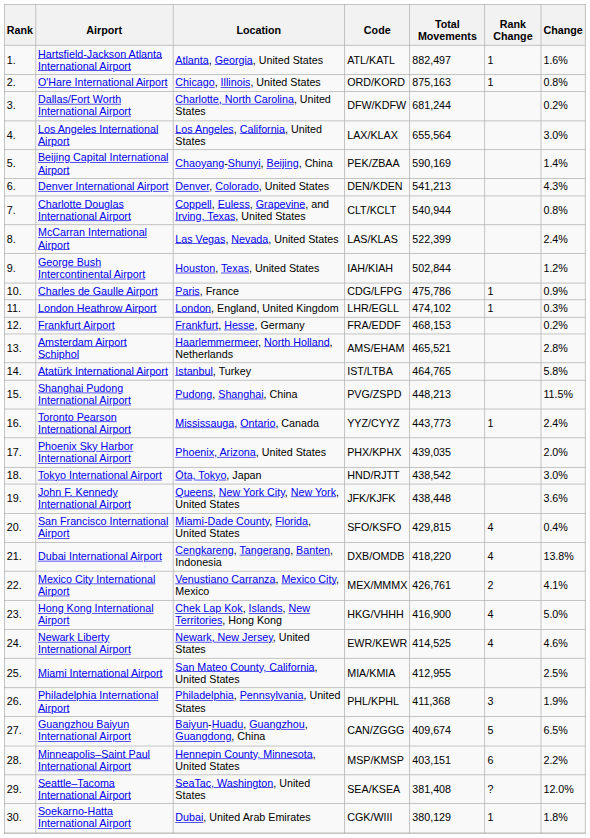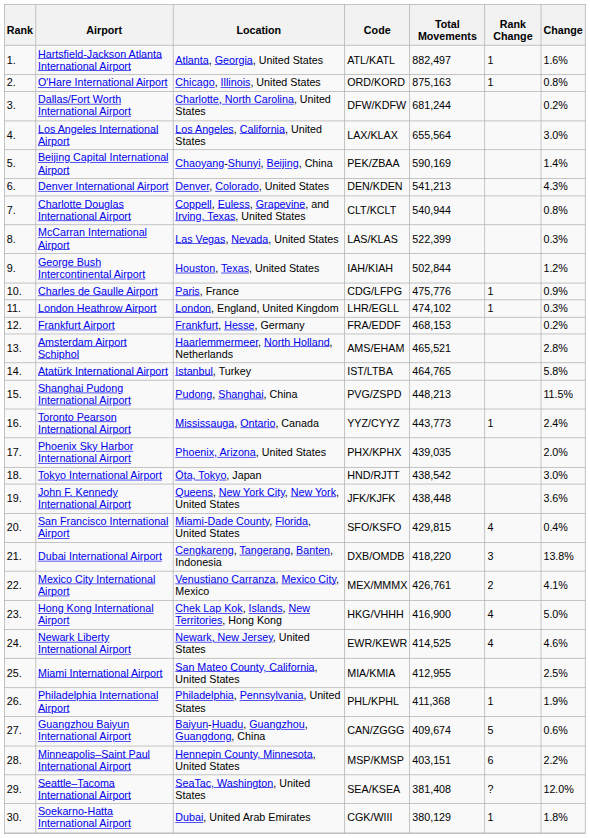McCarran International Airport | Change: 2.4% -> 0.3%
Charles de Gaulle Airport | Total Movements: 475,786 -> 475,776
Dubai International Airport | Rank Change: 4 -> 3
Philadelphia International Airport | Rank Change: 3 -> 1
Guangzhou Baiyun International Airport | Change: 6.5% -> 0.6%
